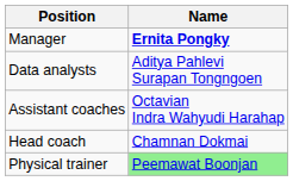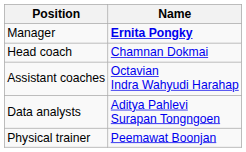rows swapped: Head coach <-> Data analysts
Physical trainer | Name: lightgreen background -> no background
